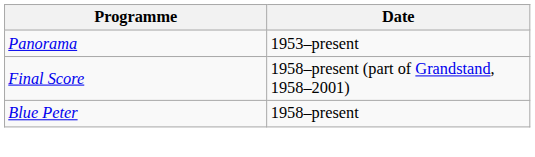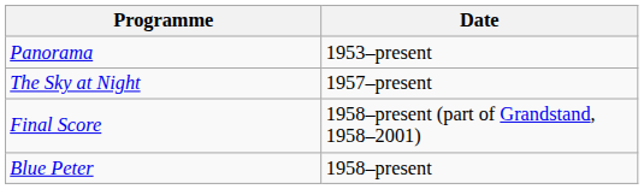+ row: The Sky at Night | 1957–present
